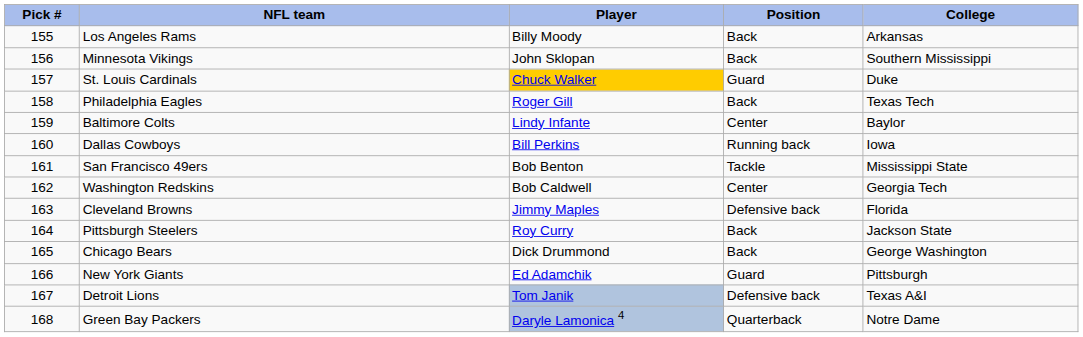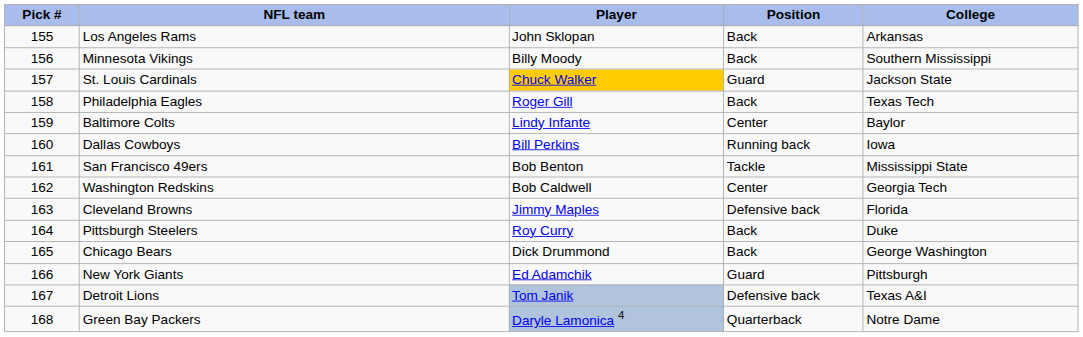Los Angeles Rams | Player: Billy Moody -> John Sklopan
Minnesota Vikings | Player: John Sklopan -> Billy Moody
St. Louis Cardinals | College: Duke -> Jackson State
Pittsburgh Steelers | College: Jackson State -> Duke
